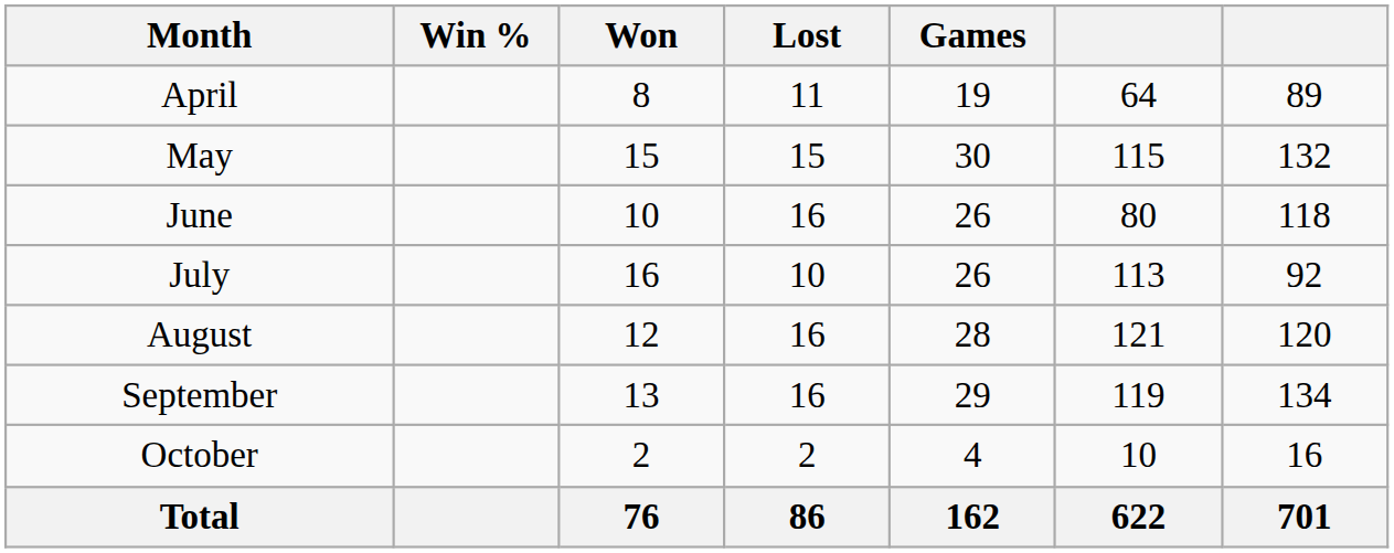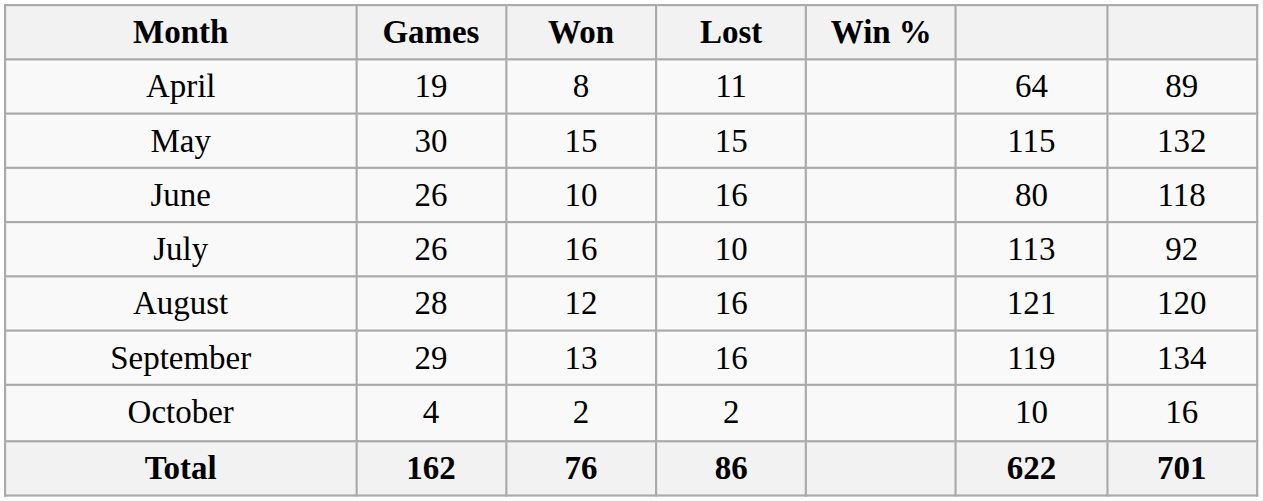columns swapped: Games <-> Win %
